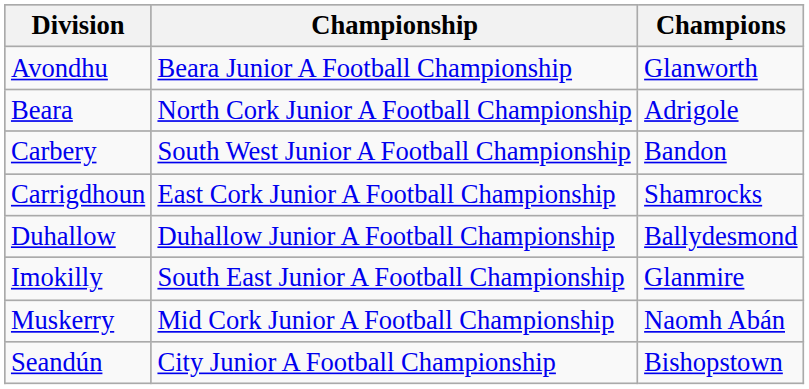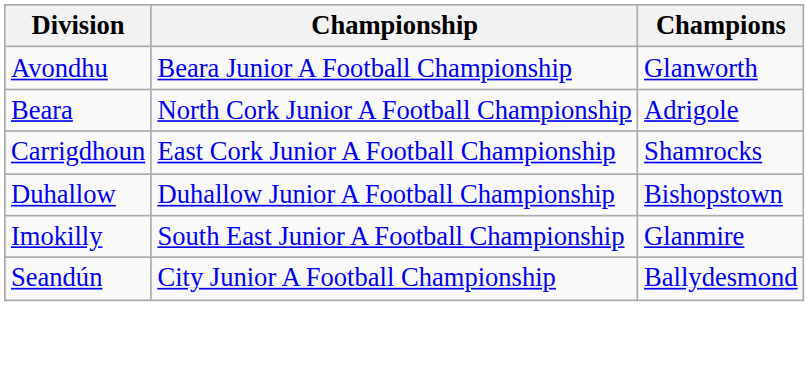- row: Carbery | South West Junior A Football Championship | Bandon
Duhallow | Champions: Ballydesmond -> Bishopstown
- row: Muskerry | Mid Cork Junior A Football Championship | Naomh Abán
Seandún | Champions: Bishopstown -> Ballydesmond
